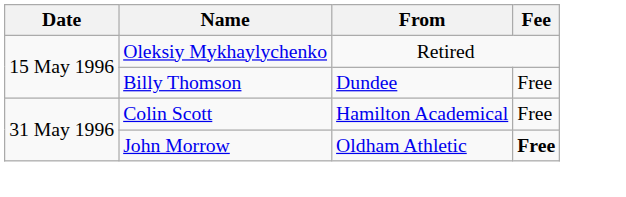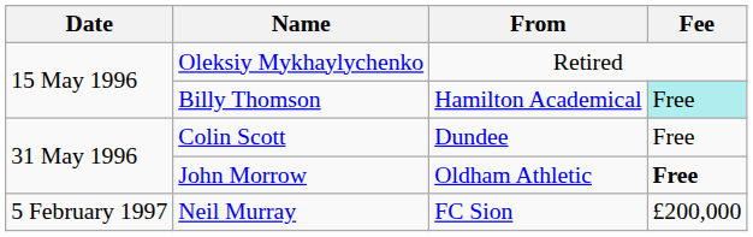Billy Thomson | From: Dundee -> Hamilton Academical
Billy Thomson | Fee: no background -> paleturquoise background
Colin Scott | From: Hamilton Academical -> Dundee
+ row: 5 February 1997 | Neil Murray | FC Sion | £200,000
